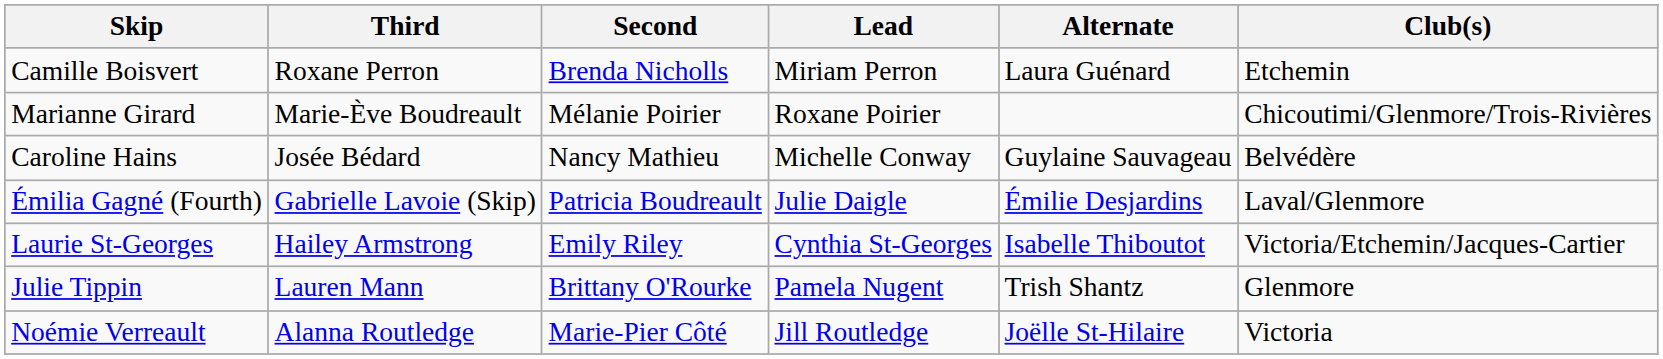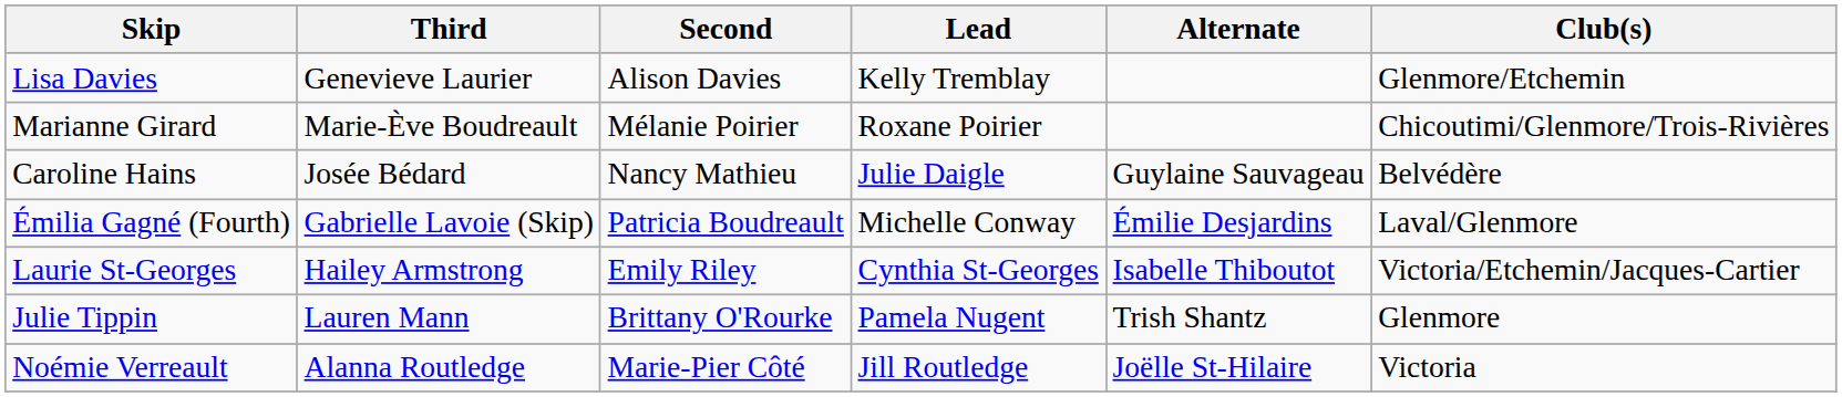- row: Camille Boisvert | Roxane Perron | Brenda Nicholls | Miriam Perron | Laura Guénard | Etchemin
+ row: Lisa Davies | Genevieve Laurier | Alison Davies | Kelly Tremblay | Glenmore/Etchemin
Caroline Hains | Lead: Michelle Conway -> Julie Daigle
Émilia Gagné (Fourth) | Lead: Julie Daigle -> Michelle Conway
